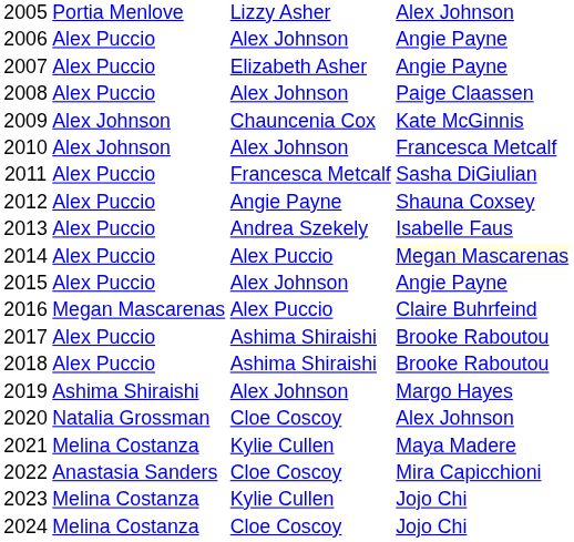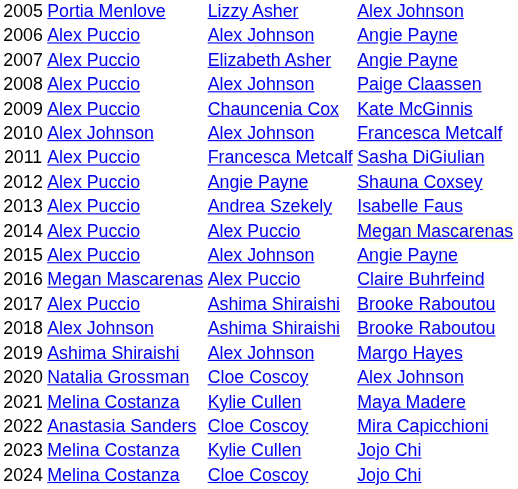2009 | column 2: Alex Johnson -> Alex Puccio
2018 | column 2: Alex Puccio -> Alex Johnson
